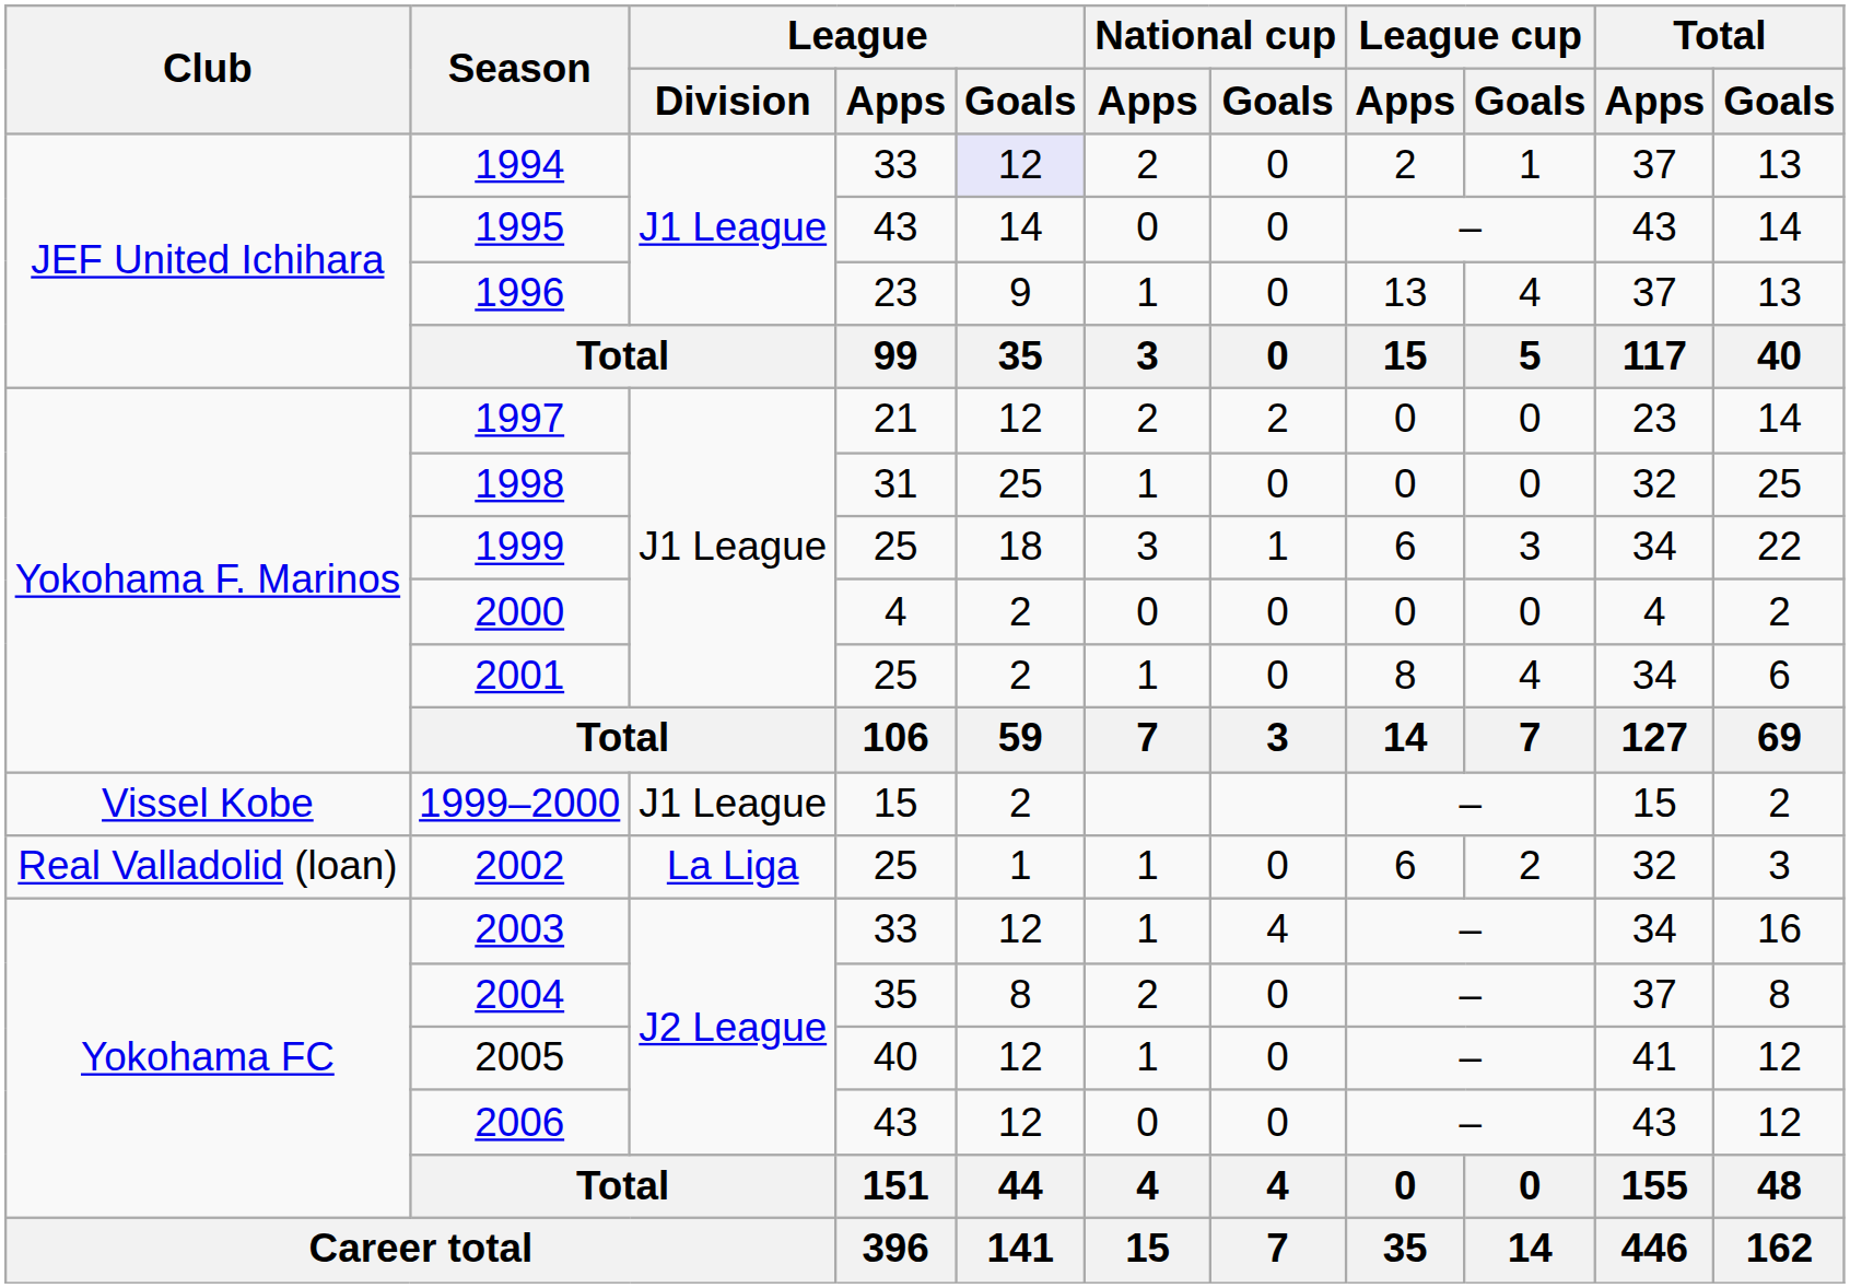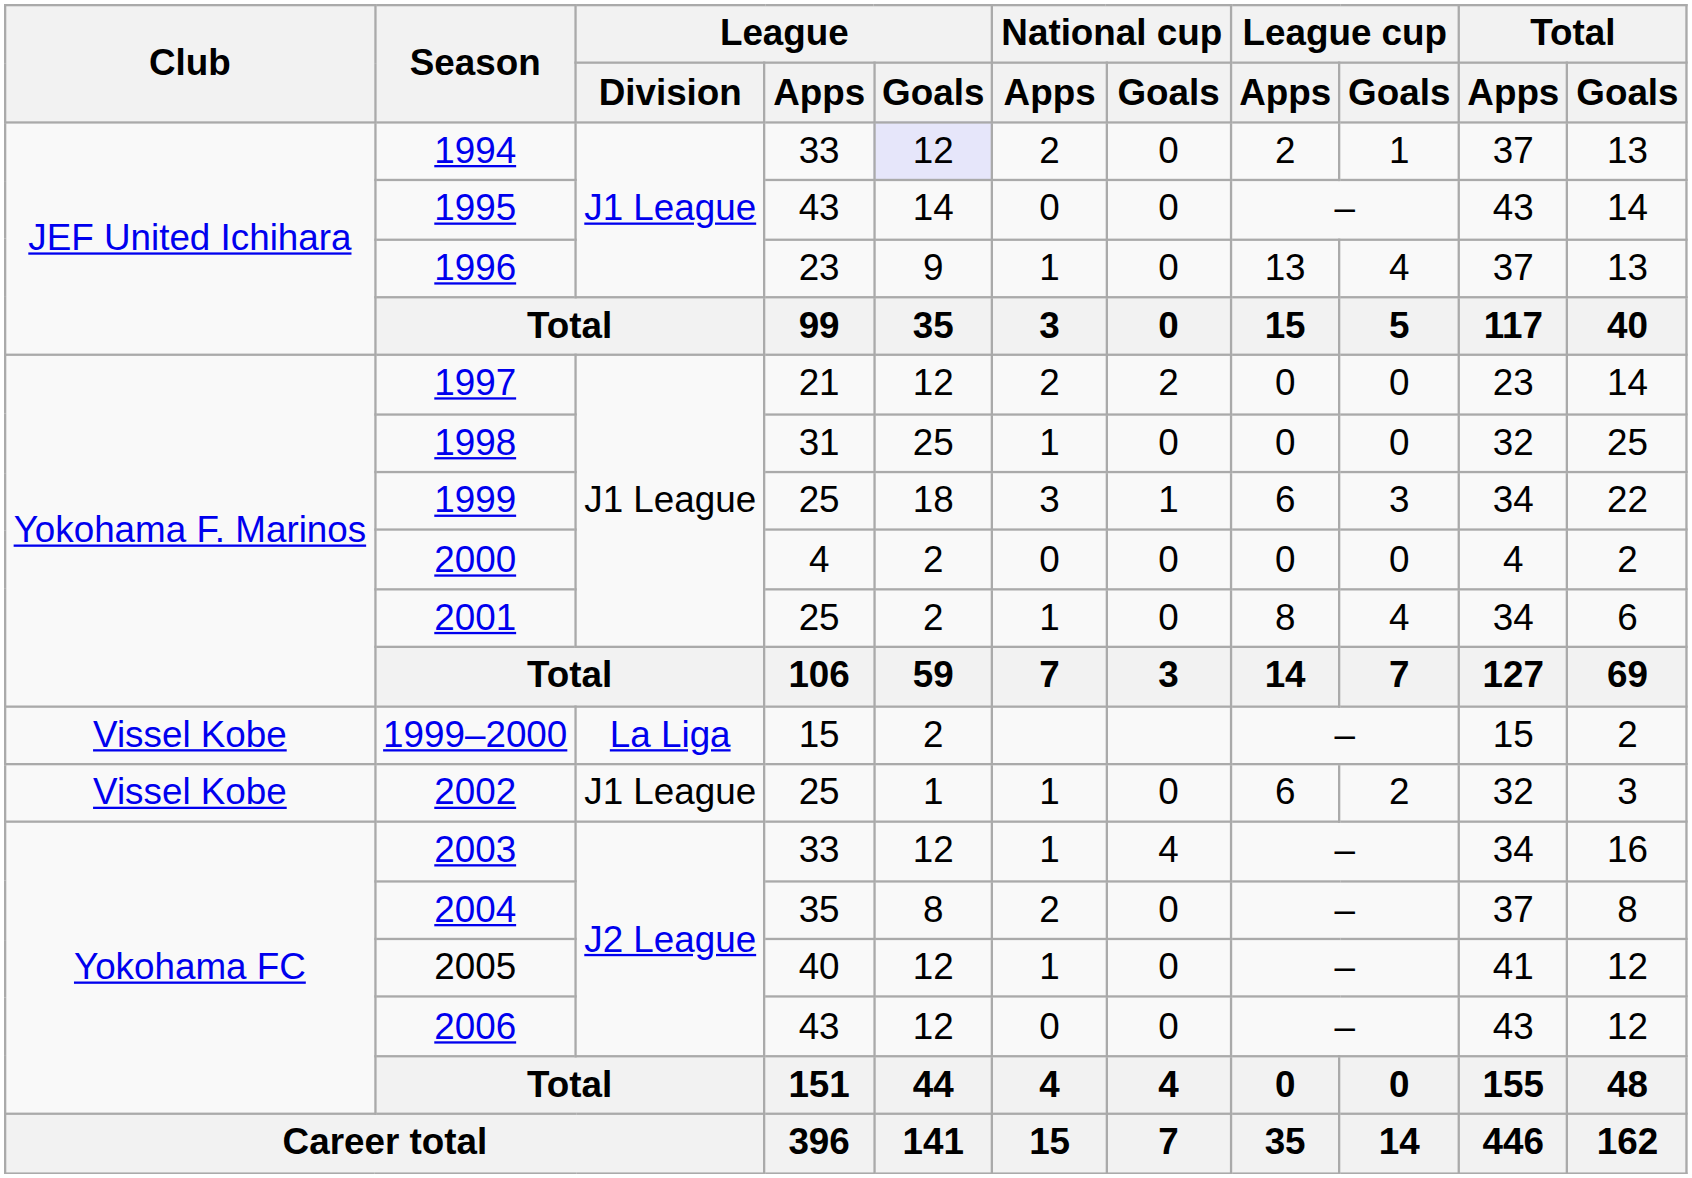1999–2000 | League / Division: J1 League -> La Liga
2002 | Club: Real Valladolid (loan) -> Vissel Kobe
2002 | League / Division: La Liga -> J1 League
